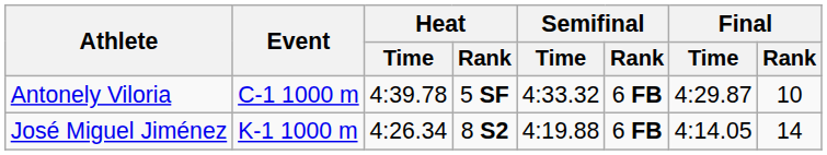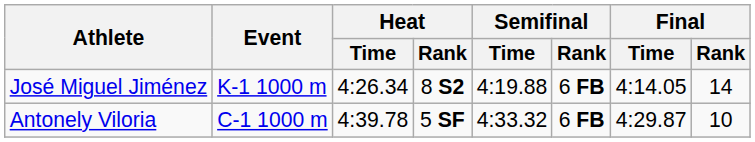rows swapped: Antonely Viloria <-> José Miguel Jiménez
